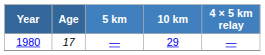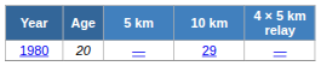1980 | Age: 17 -> 20
